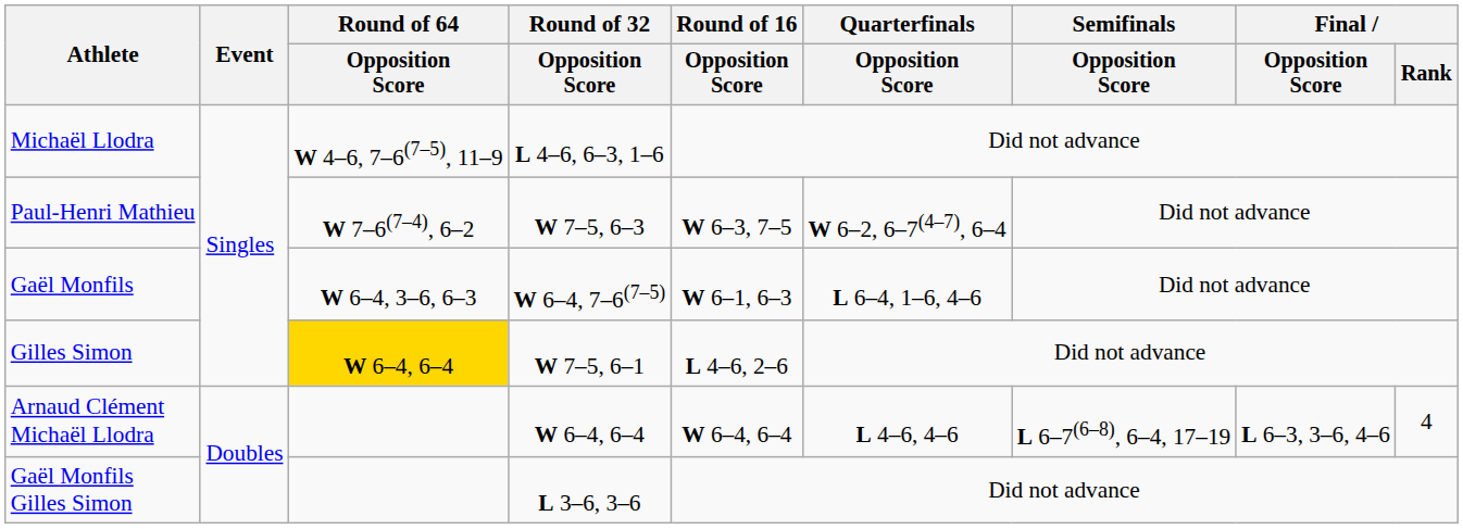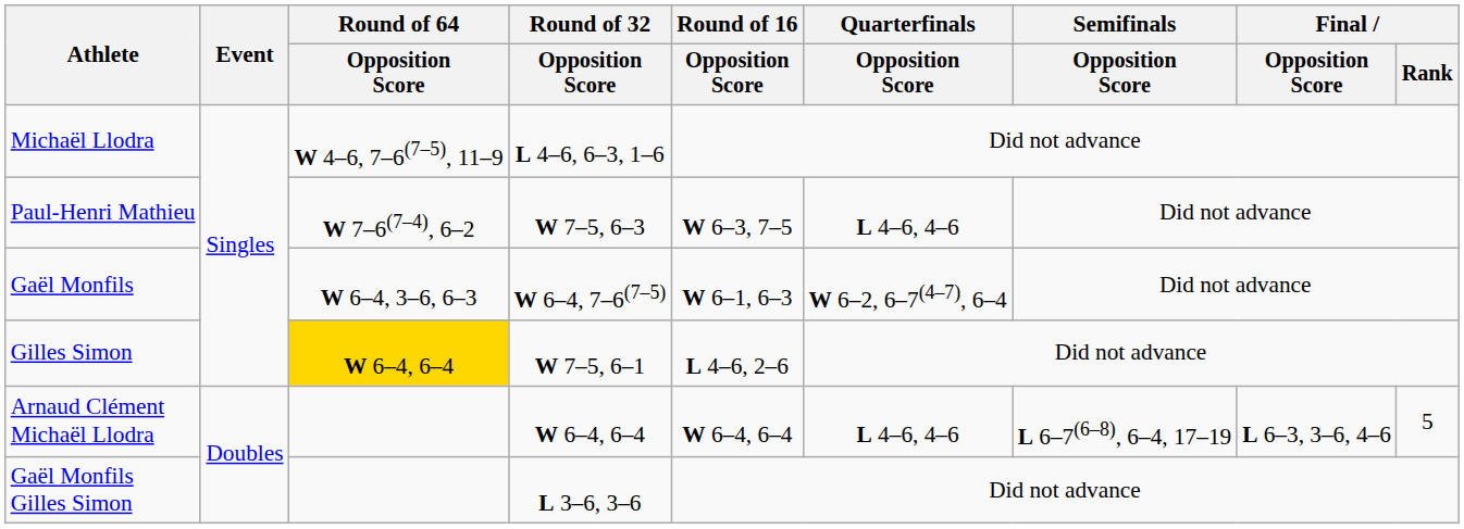Paul-Henri Mathieu | Quarterfinals / Opposition Score: W 6–2, 6–7(4–7), 6–4 -> L 4–6, 4–6
Gaël Monfils | Quarterfinals / Opposition Score: L 6–4, 1–6, 4–6 -> W 6–2, 6–7(4–7), 6–4
Arnaud Clément Michaël Llodra | Final / Rank: 4 -> 5
